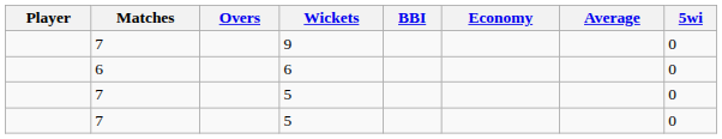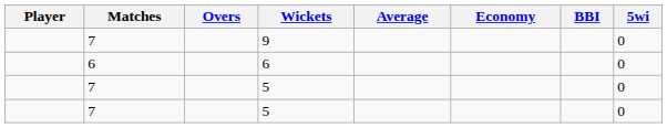columns swapped: Average <-> BBI
